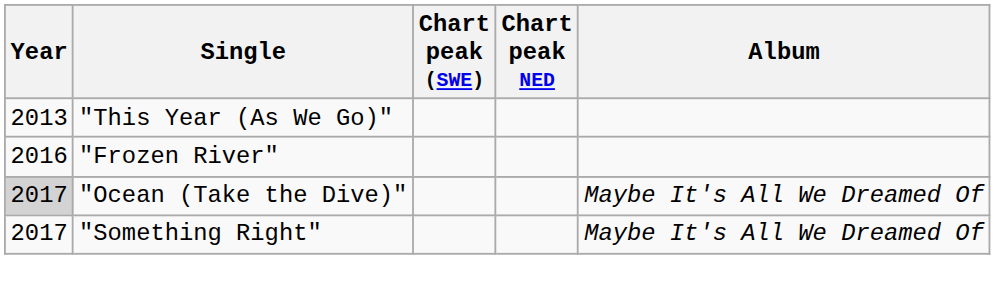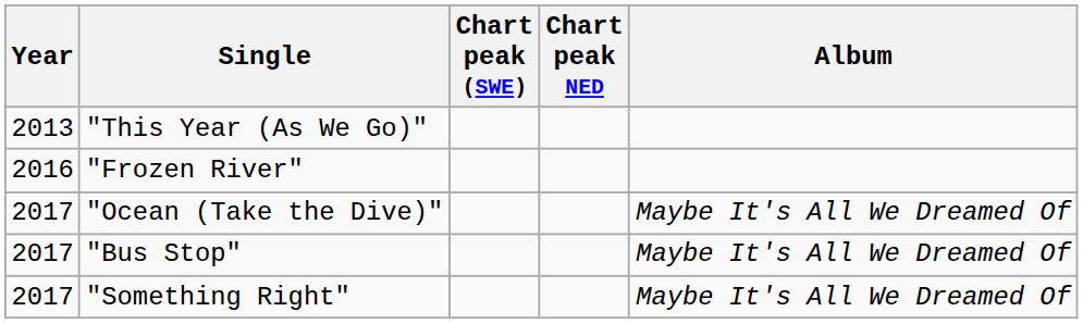"Ocean (Take the Dive)" | Year: lightgrey background -> no background
+ row: 2017 | "Bus Stop" | Maybe It's All We Dreamed Of
